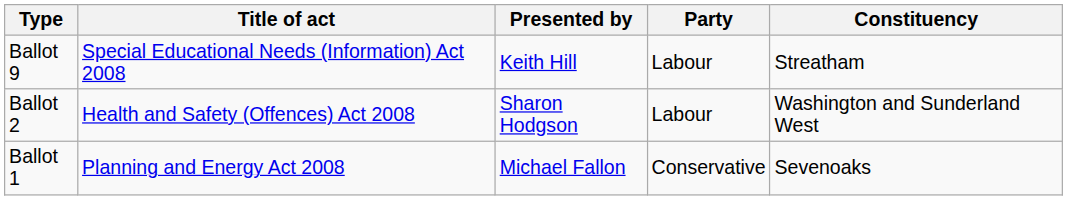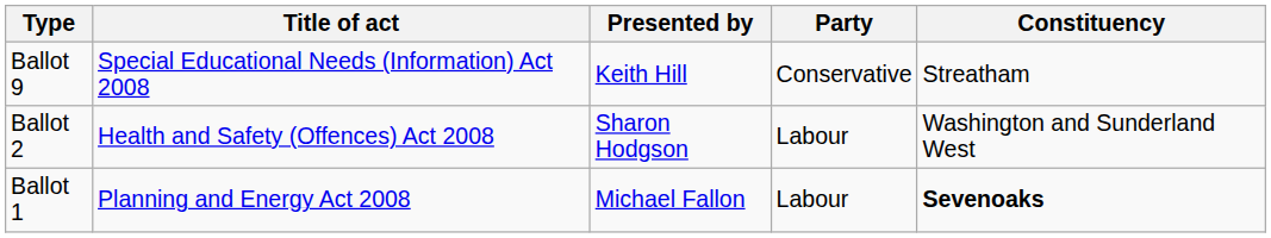Ballot 9 | Party: Labour -> Conservative
Ballot 1 | Party: Conservative -> Labour
Ballot 1 | Constituency: normal -> bold
